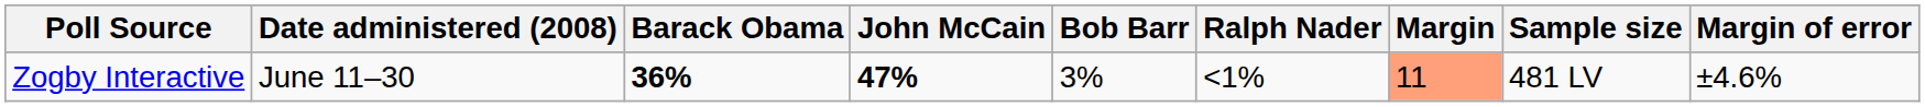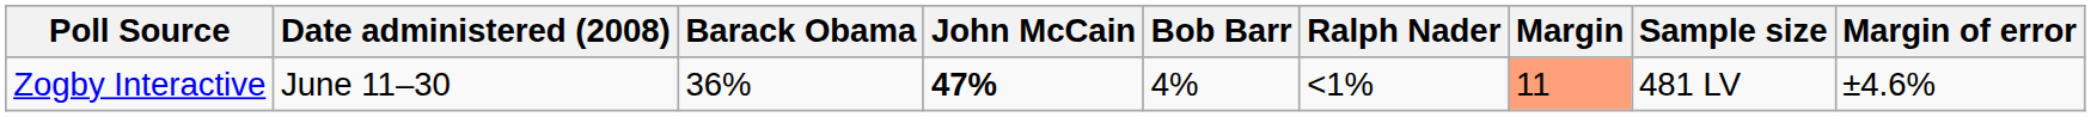Zogby Interactive | Barack Obama: bold -> normal
Zogby Interactive | Bob Barr: 3% -> 4%
